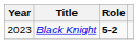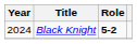Black Knight | Year: 2023 -> 2024
